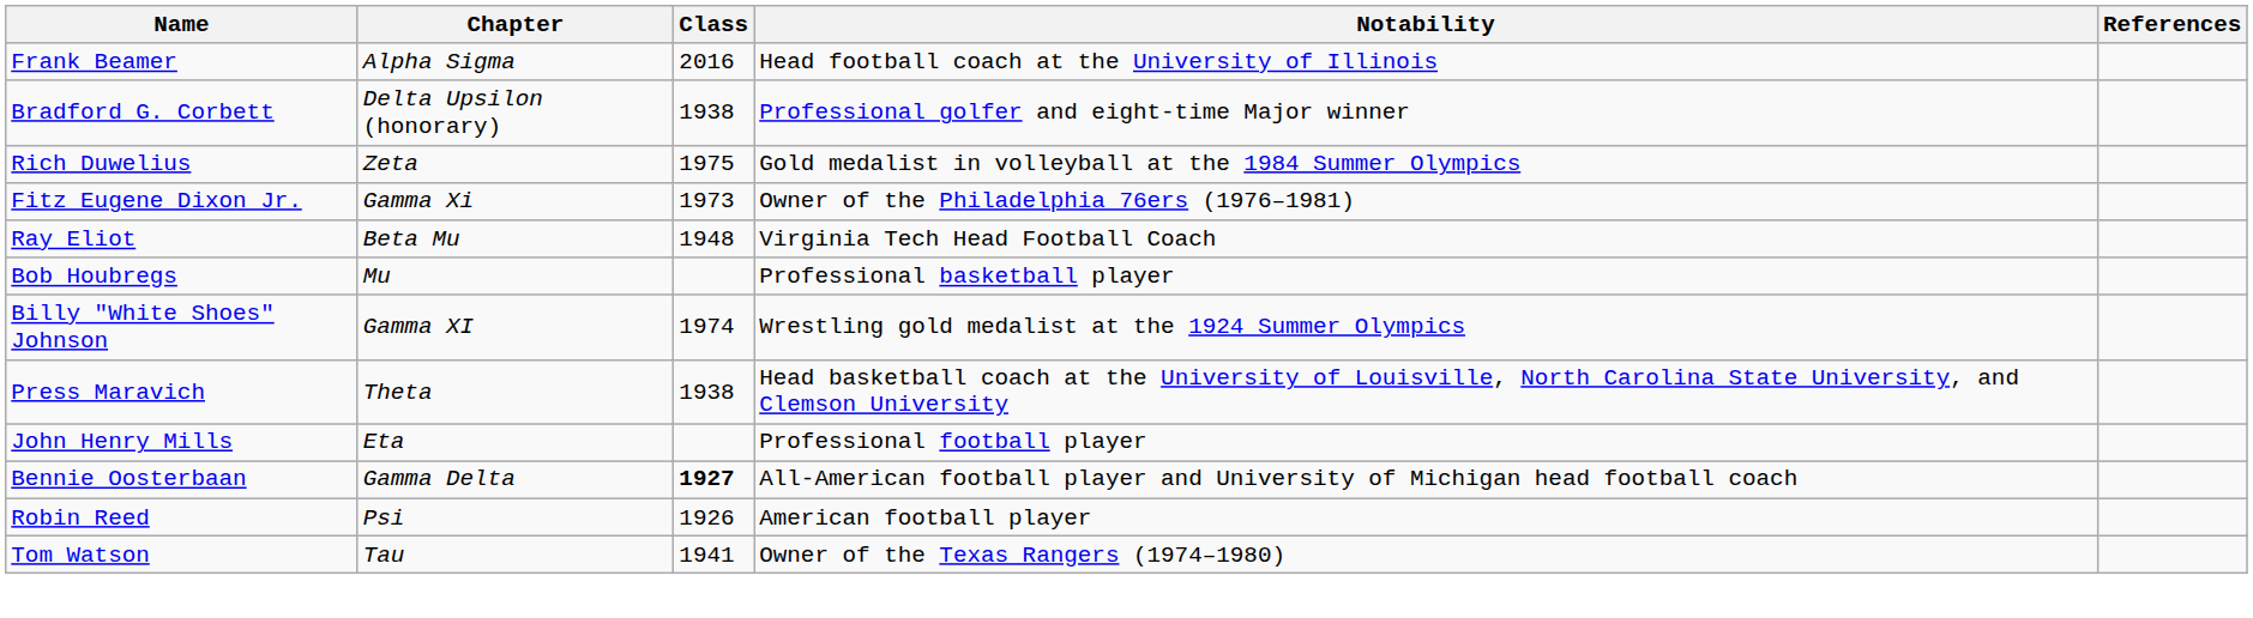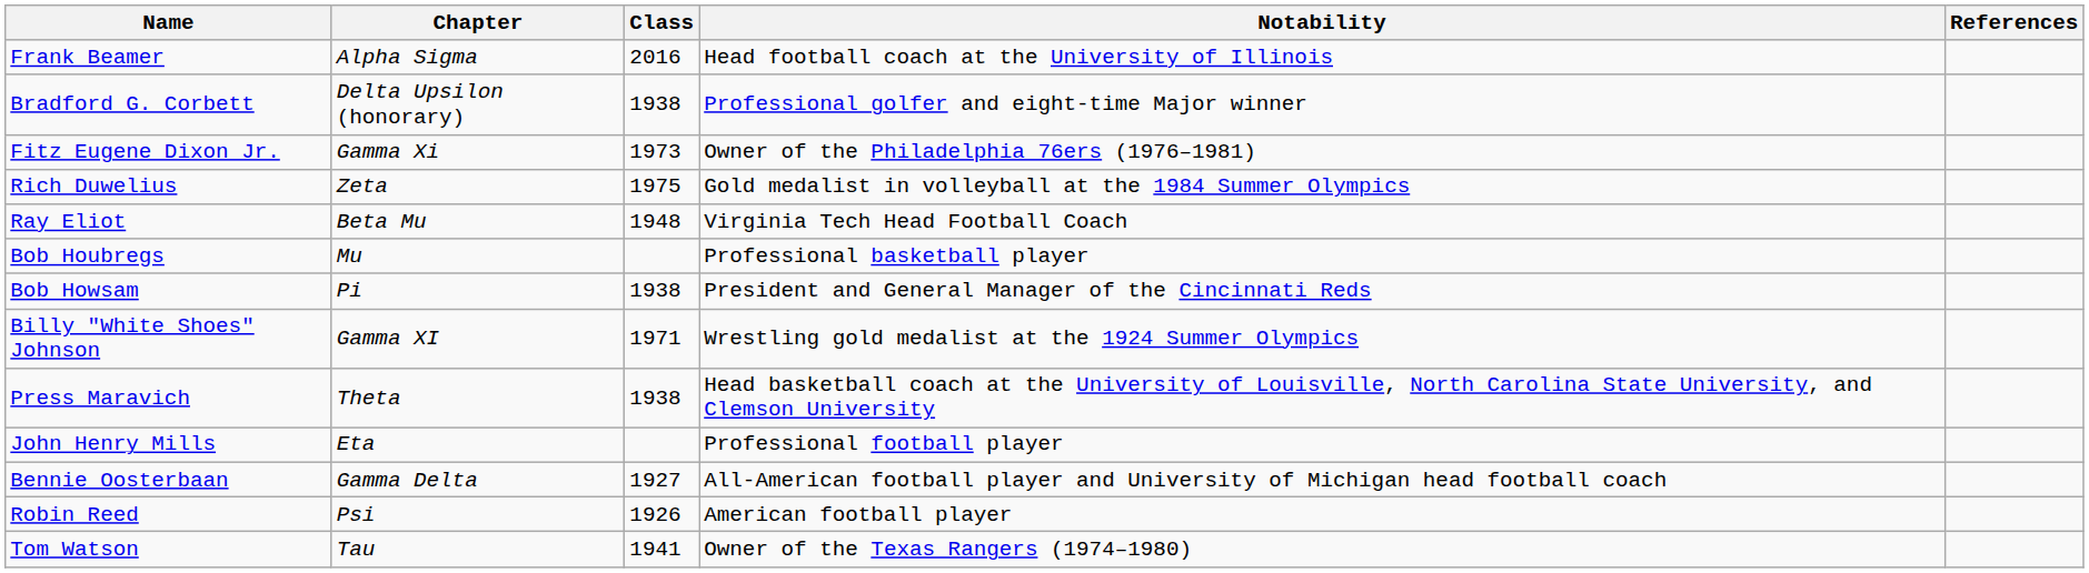rows swapped: Fitz Eugene Dixon Jr. <-> Rich Duwelius
+ row: Bob Howsam | Pi | 1938 | President and General Manager of the Cincinnati Reds
Billy "White Shoes" Johnson | Class: 1974 -> 1971
Bennie Oosterbaan | Class: bold -> normal
